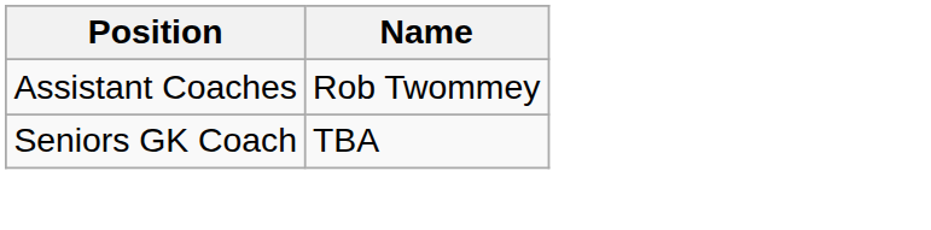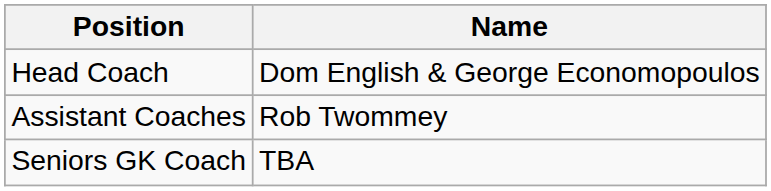+ row: Head Coach | Dom English & George Economopoulos
